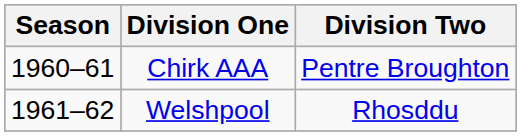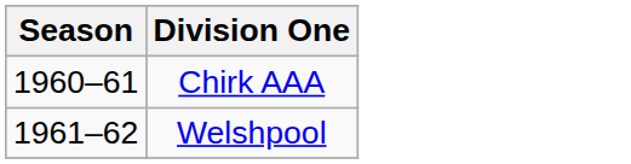- column: Division Two | Pentre Broughton | Rhosddu
